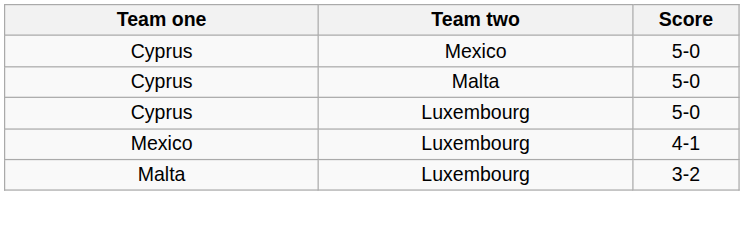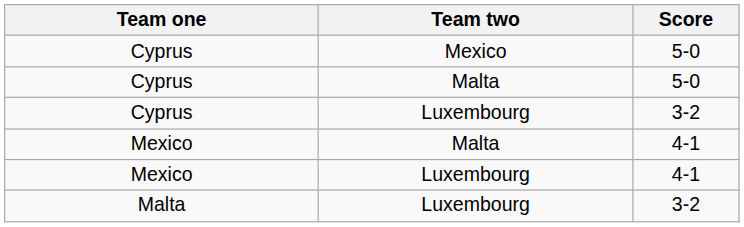Cyprus / Luxembourg | Score: 5-0 -> 3-2
+ row: Mexico | Malta | 4-1
